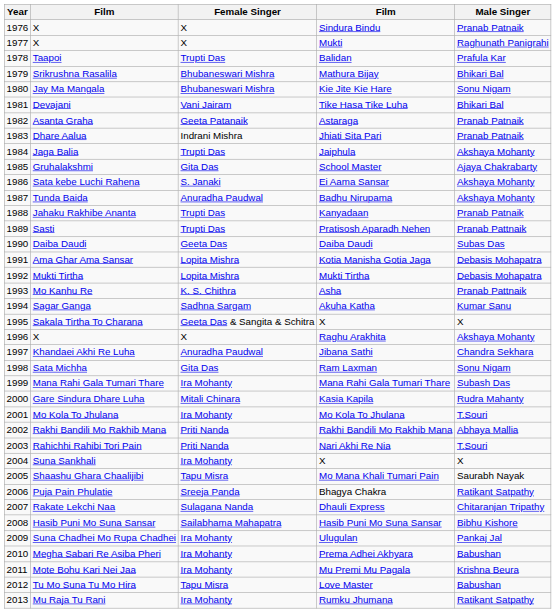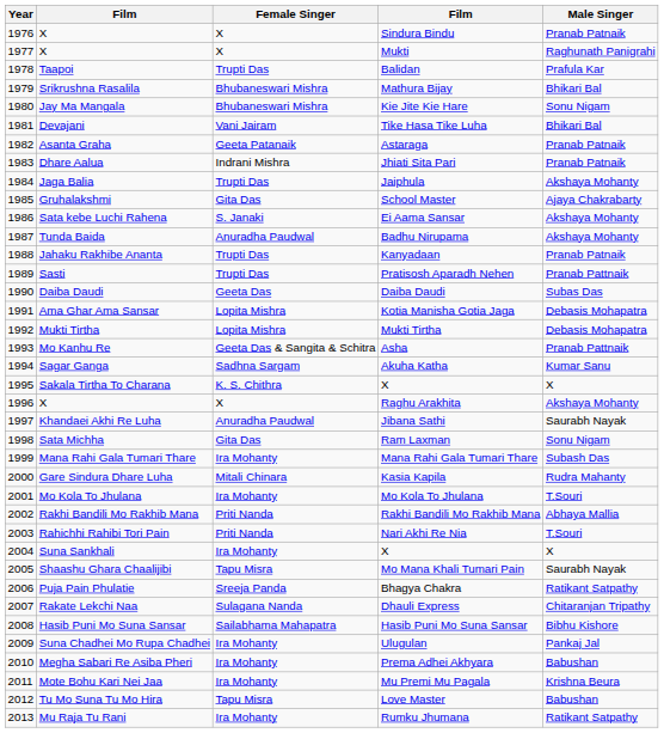Asha | Female Singer: K. S. Chithra -> Geeta Das & Sangita & Schitra
Sakala Tirtha To Charana / X | Female Singer: Geeta Das & Sangita & Schitra -> K. S. Chithra
Jibana Sathi | Male Singer: Chandra Sekhara -> Saurabh Nayak
